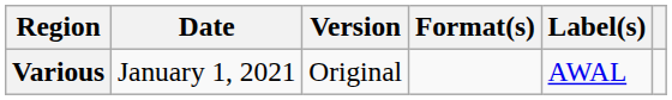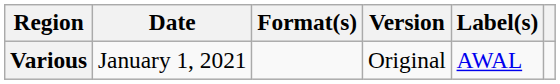columns swapped: Format(s) <-> Version
